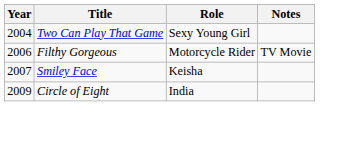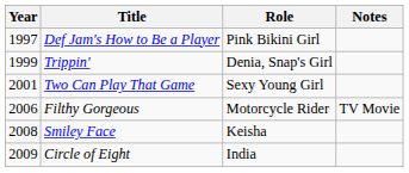+ row: 1997 | Def Jam's How to Be a Player | Pink Bikini Girl
+ row: 1999 | Trippin' | Denia, Snap's Girl
Two Can Play That Game | Year: 2004 -> 2001
Smiley Face | Year: 2007 -> 2008
